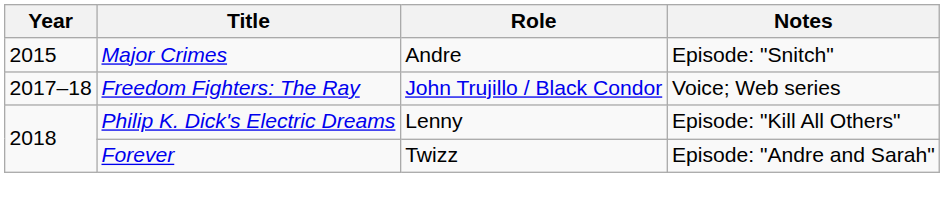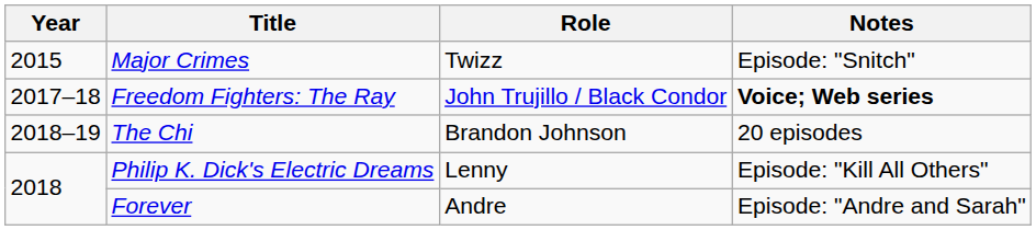Major Crimes | Role: Andre -> Twizz
Freedom Fighters: The Ray | Notes: normal -> bold
+ row: 2018–19 | The Chi | Brandon Johnson | 20 episodes
Forever | Role: Twizz -> Andre
